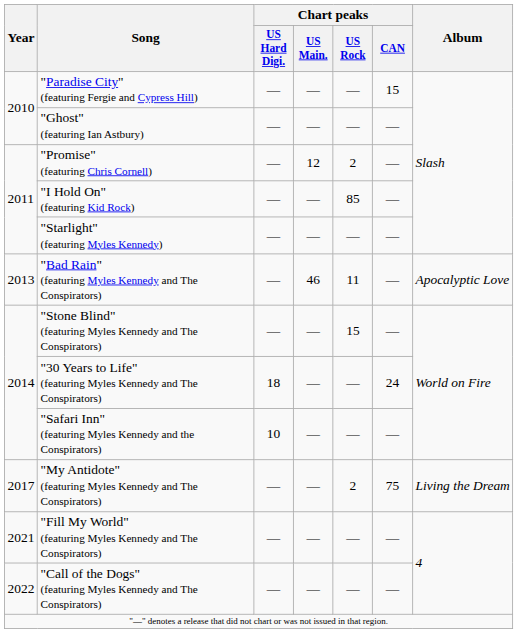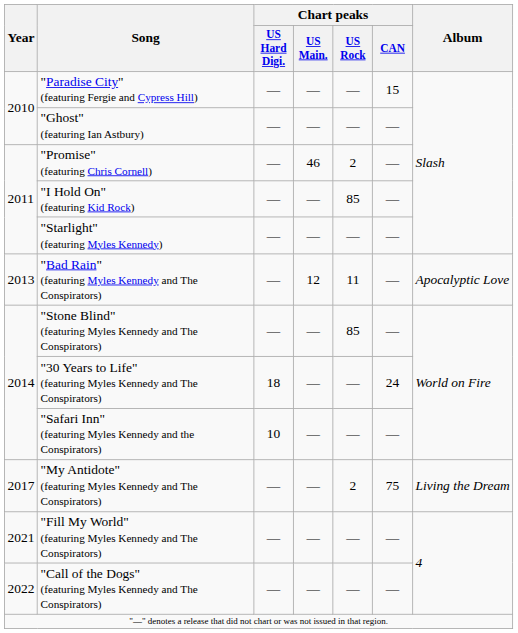"Promise" (featuring Chris Cornell) | Chart peaks / US Main.: 12 -> 46
"Bad Rain" (featuring Myles Kennedy and The Conspirators) | Chart peaks / US Main.: 46 -> 12
"Stone Blind" (featuring Myles Kennedy and The Conspirators) | Chart peaks / US Rock: 15 -> 85
